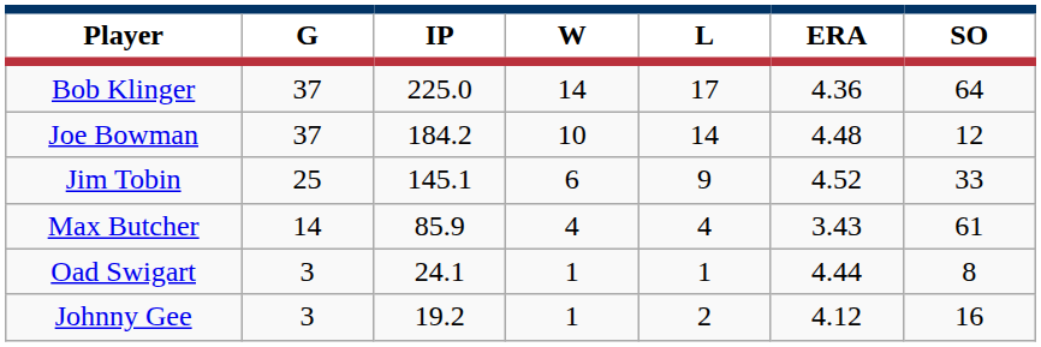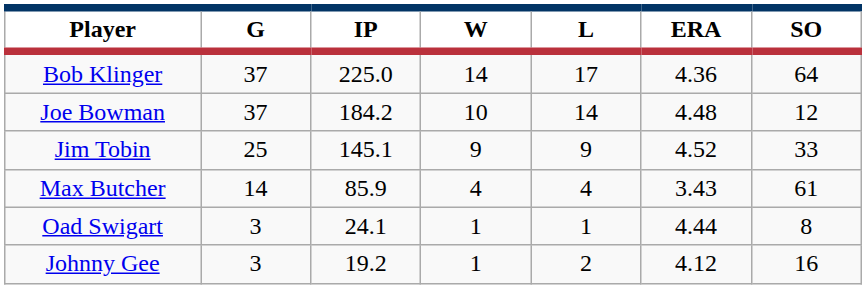Jim Tobin | W: 6 -> 9
